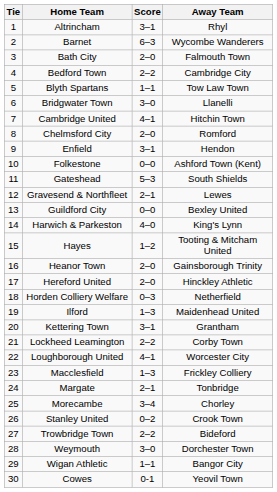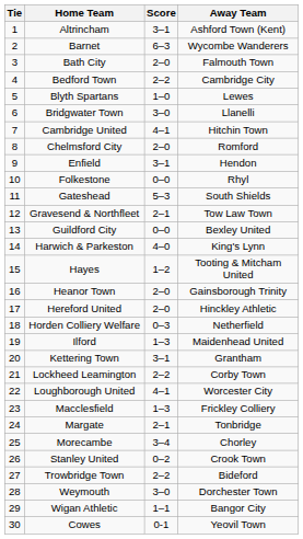Altrincham | Away Team: Rhyl -> Ashford Town (Kent)
Blyth Spartans | Score: 1–1 -> 1–0
Blyth Spartans | Away Team: Tow Law Town -> Lewes
Folkestone | Away Team: Ashford Town (Kent) -> Rhyl
Gravesend & Northfleet | Away Team: Lewes -> Tow Law Town
